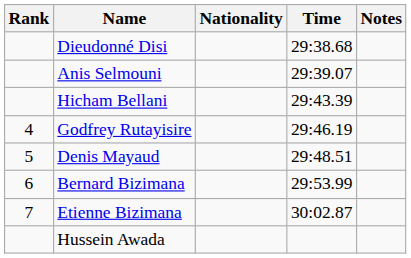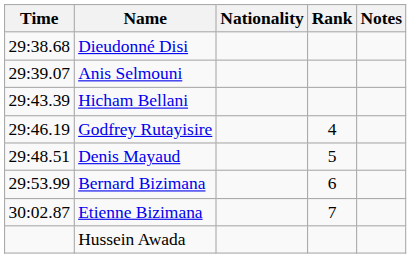columns swapped: Rank <-> Time
